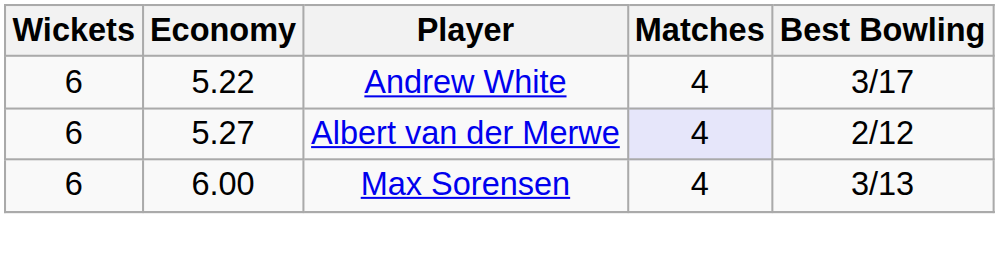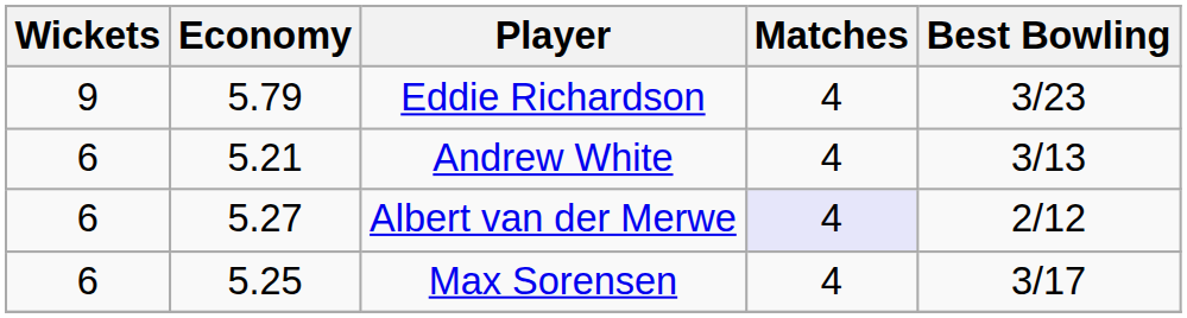+ row: 9 | 5.79 | Eddie Richardson | 4 | 3/23
Andrew White | Economy: 5.22 -> 5.21
Andrew White | Best Bowling: 3/17 -> 3/13
Max Sorensen | Economy: 6.00 -> 5.25
Max Sorensen | Best Bowling: 3/13 -> 3/17
